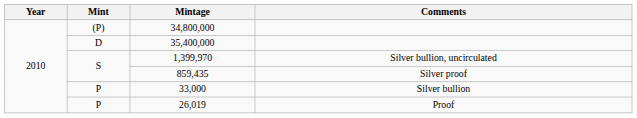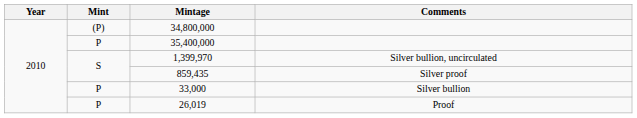35,400,000 | Mint: D -> P
